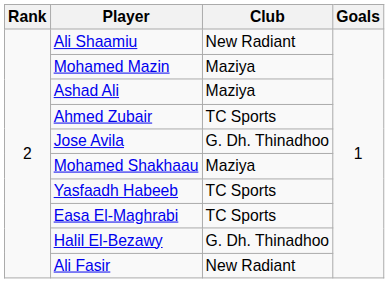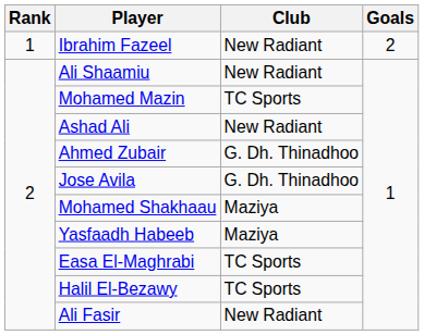+ row: 1 | Ibrahim Fazeel | New Radiant | 2
Mohamed Mazin | Club: Maziya -> TC Sports
Ashad Ali | Club: Maziya -> New Radiant
Ahmed Zubair | Club: TC Sports -> G. Dh. Thinadhoo
Yasfaadh Habeeb | Club: TC Sports -> Maziya
Halil El-Bezawy | Club: G. Dh. Thinadhoo -> TC Sports
